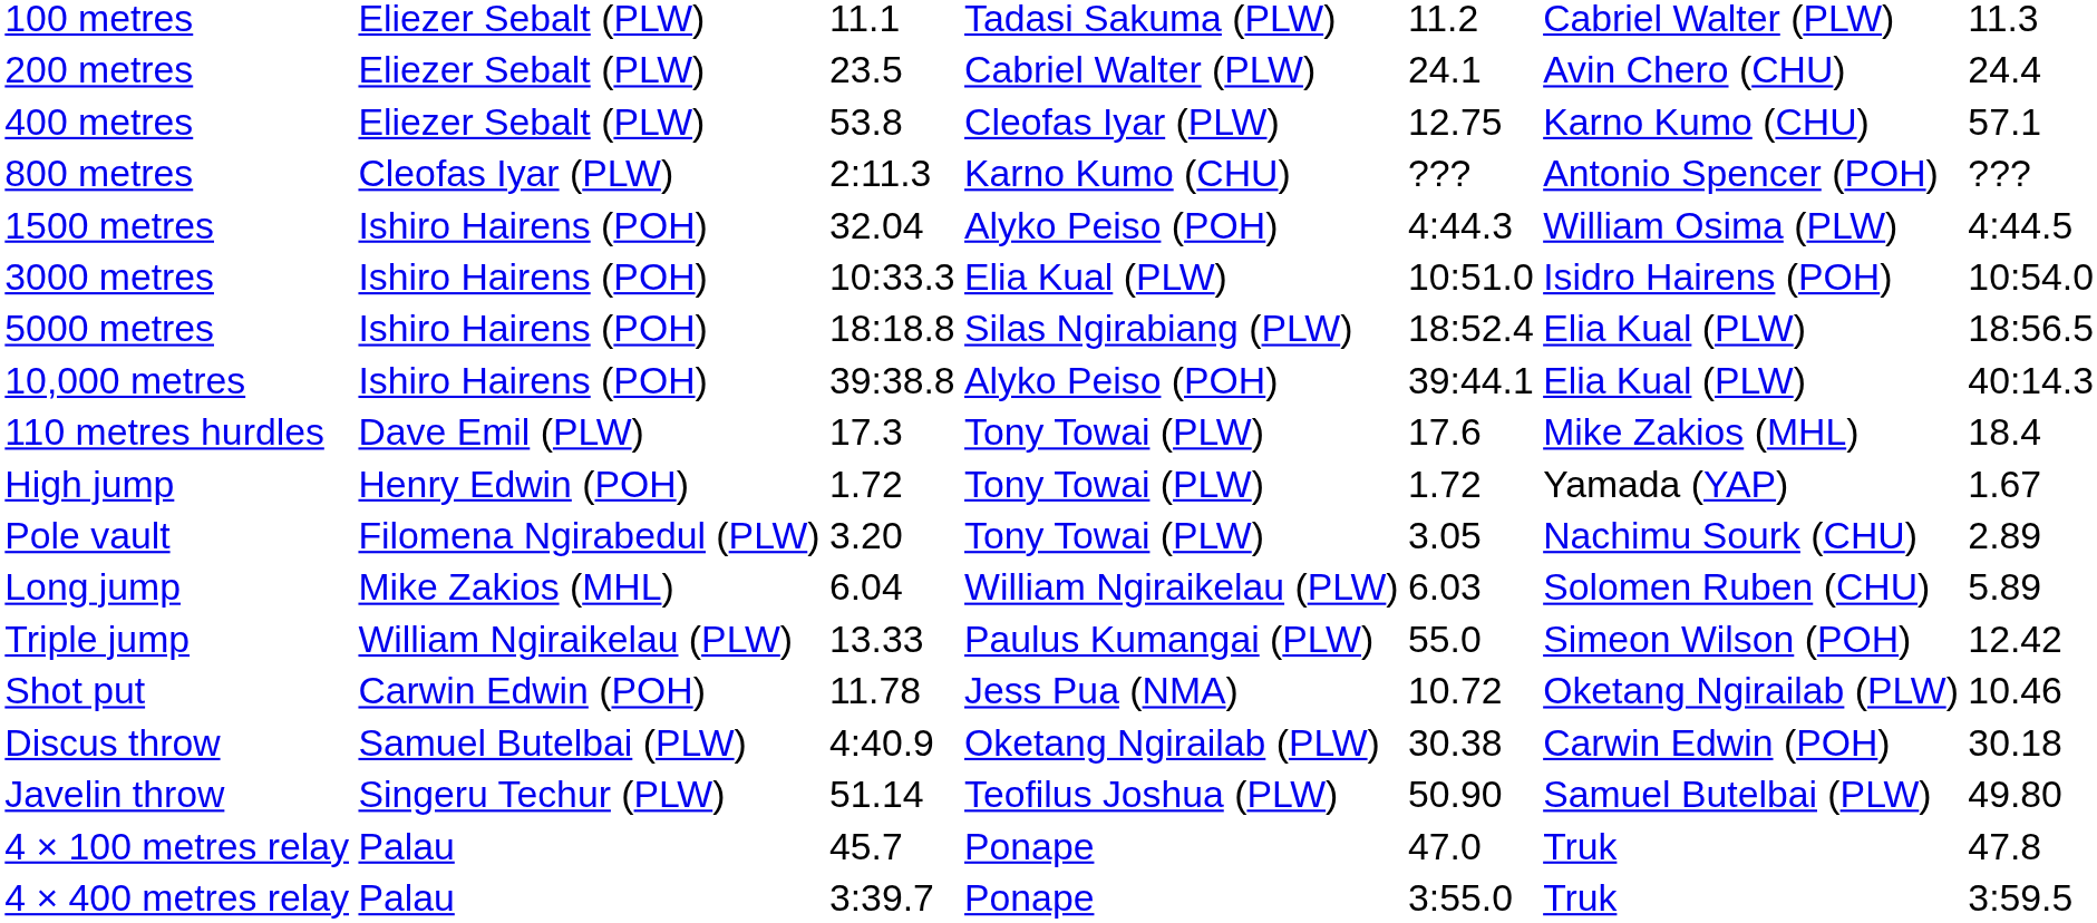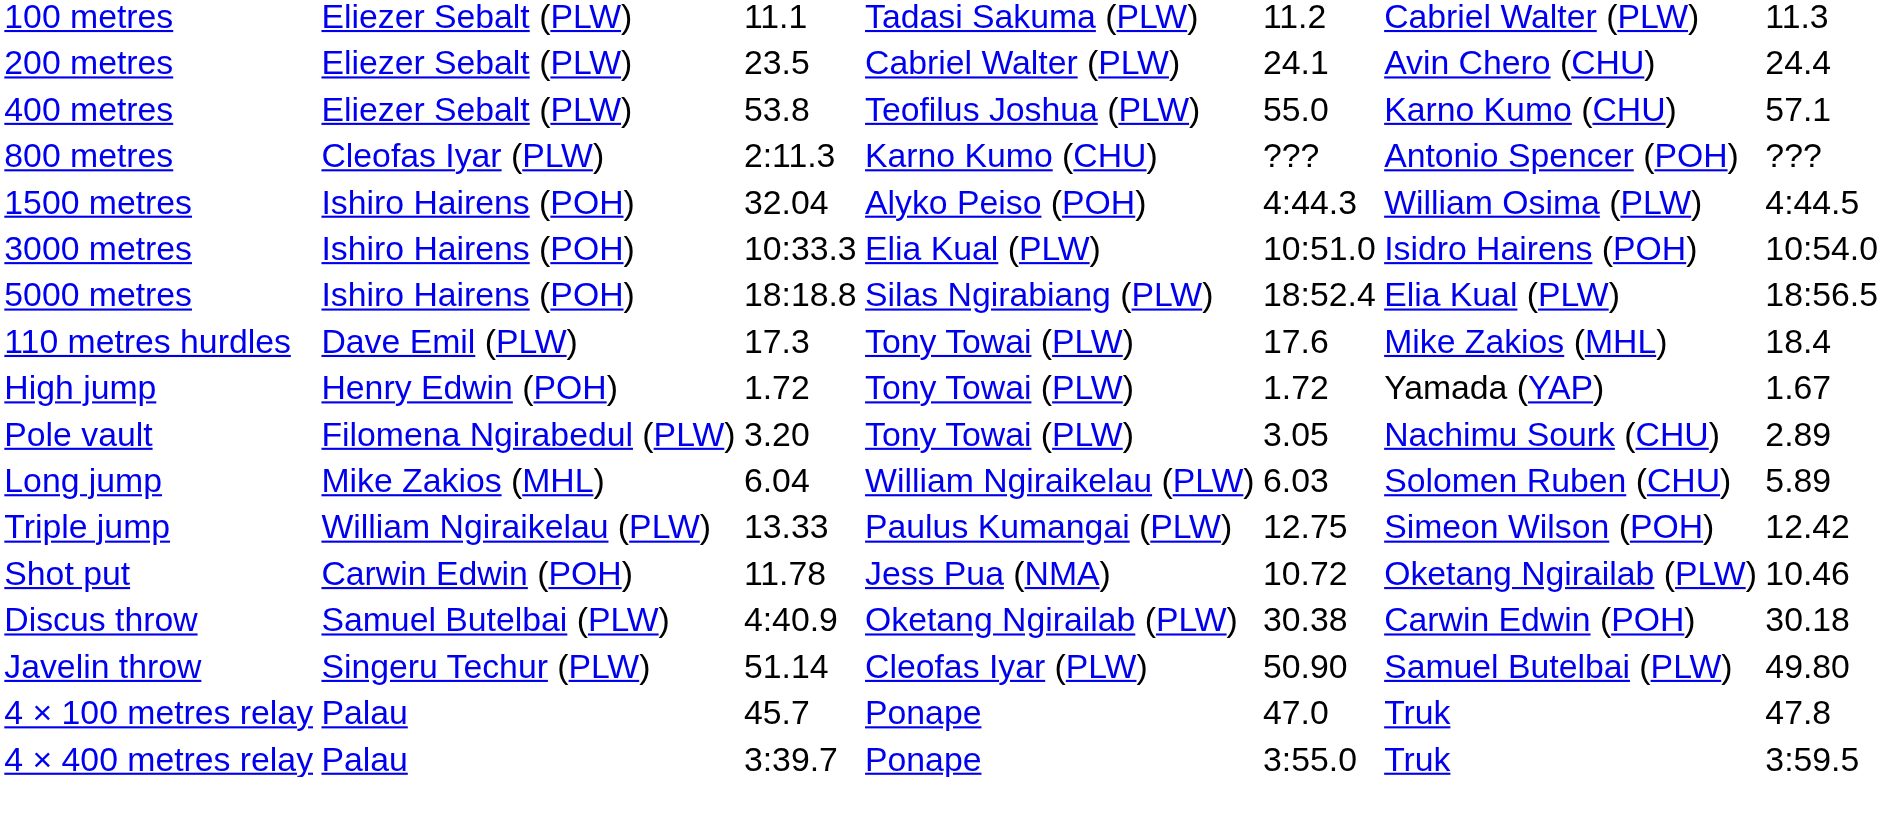400 metres | column 4: Cleofas Iyar (PLW) -> Teofilus Joshua (PLW)
400 metres | column 5: 12.75 -> 55.0
- row: 10,000 metres | Ishiro Hairens (POH) | 39:38.8 | Alyko Peiso (POH) | 39:44.1 | Elia Kual (PLW) | 40:14.3
Triple jump | column 5: 55.0 -> 12.75
Javelin throw | column 4: Teofilus Joshua (PLW) -> Cleofas Iyar (PLW)
